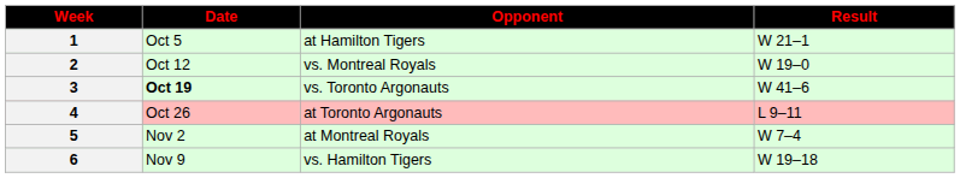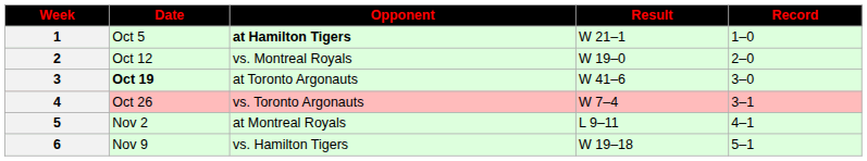+ column: Record | 1–0 | 2–0 | 3–0 | 3–1 | 4–1 | 5–1
1 | Opponent: normal -> bold
3 | Opponent: vs. Toronto Argonauts -> at Toronto Argonauts
4 | Opponent: at Toronto Argonauts -> vs. Toronto Argonauts
4 | Result: L 9–11 -> W 7–4
5 | Result: W 7–4 -> L 9–11
